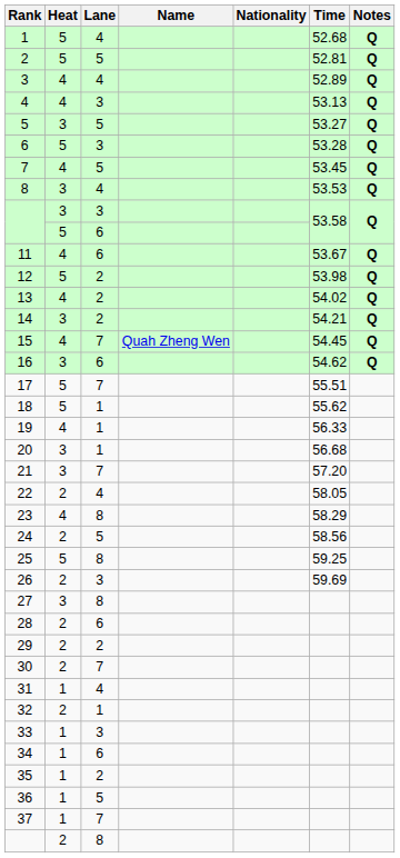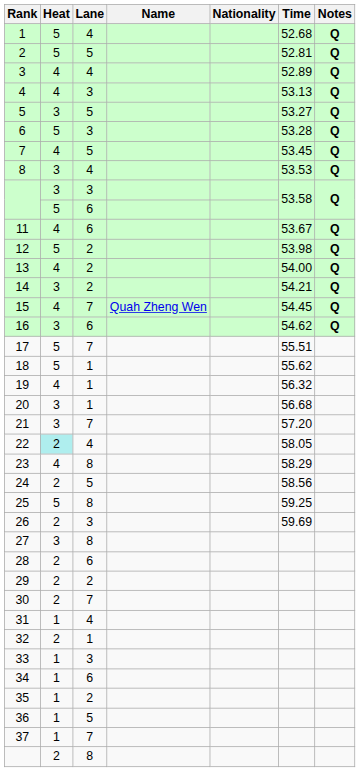13 | Time: 54.02 -> 54.00
19 | Time: 56.33 -> 56.32
22 | Heat: no background -> paleturquoise background
